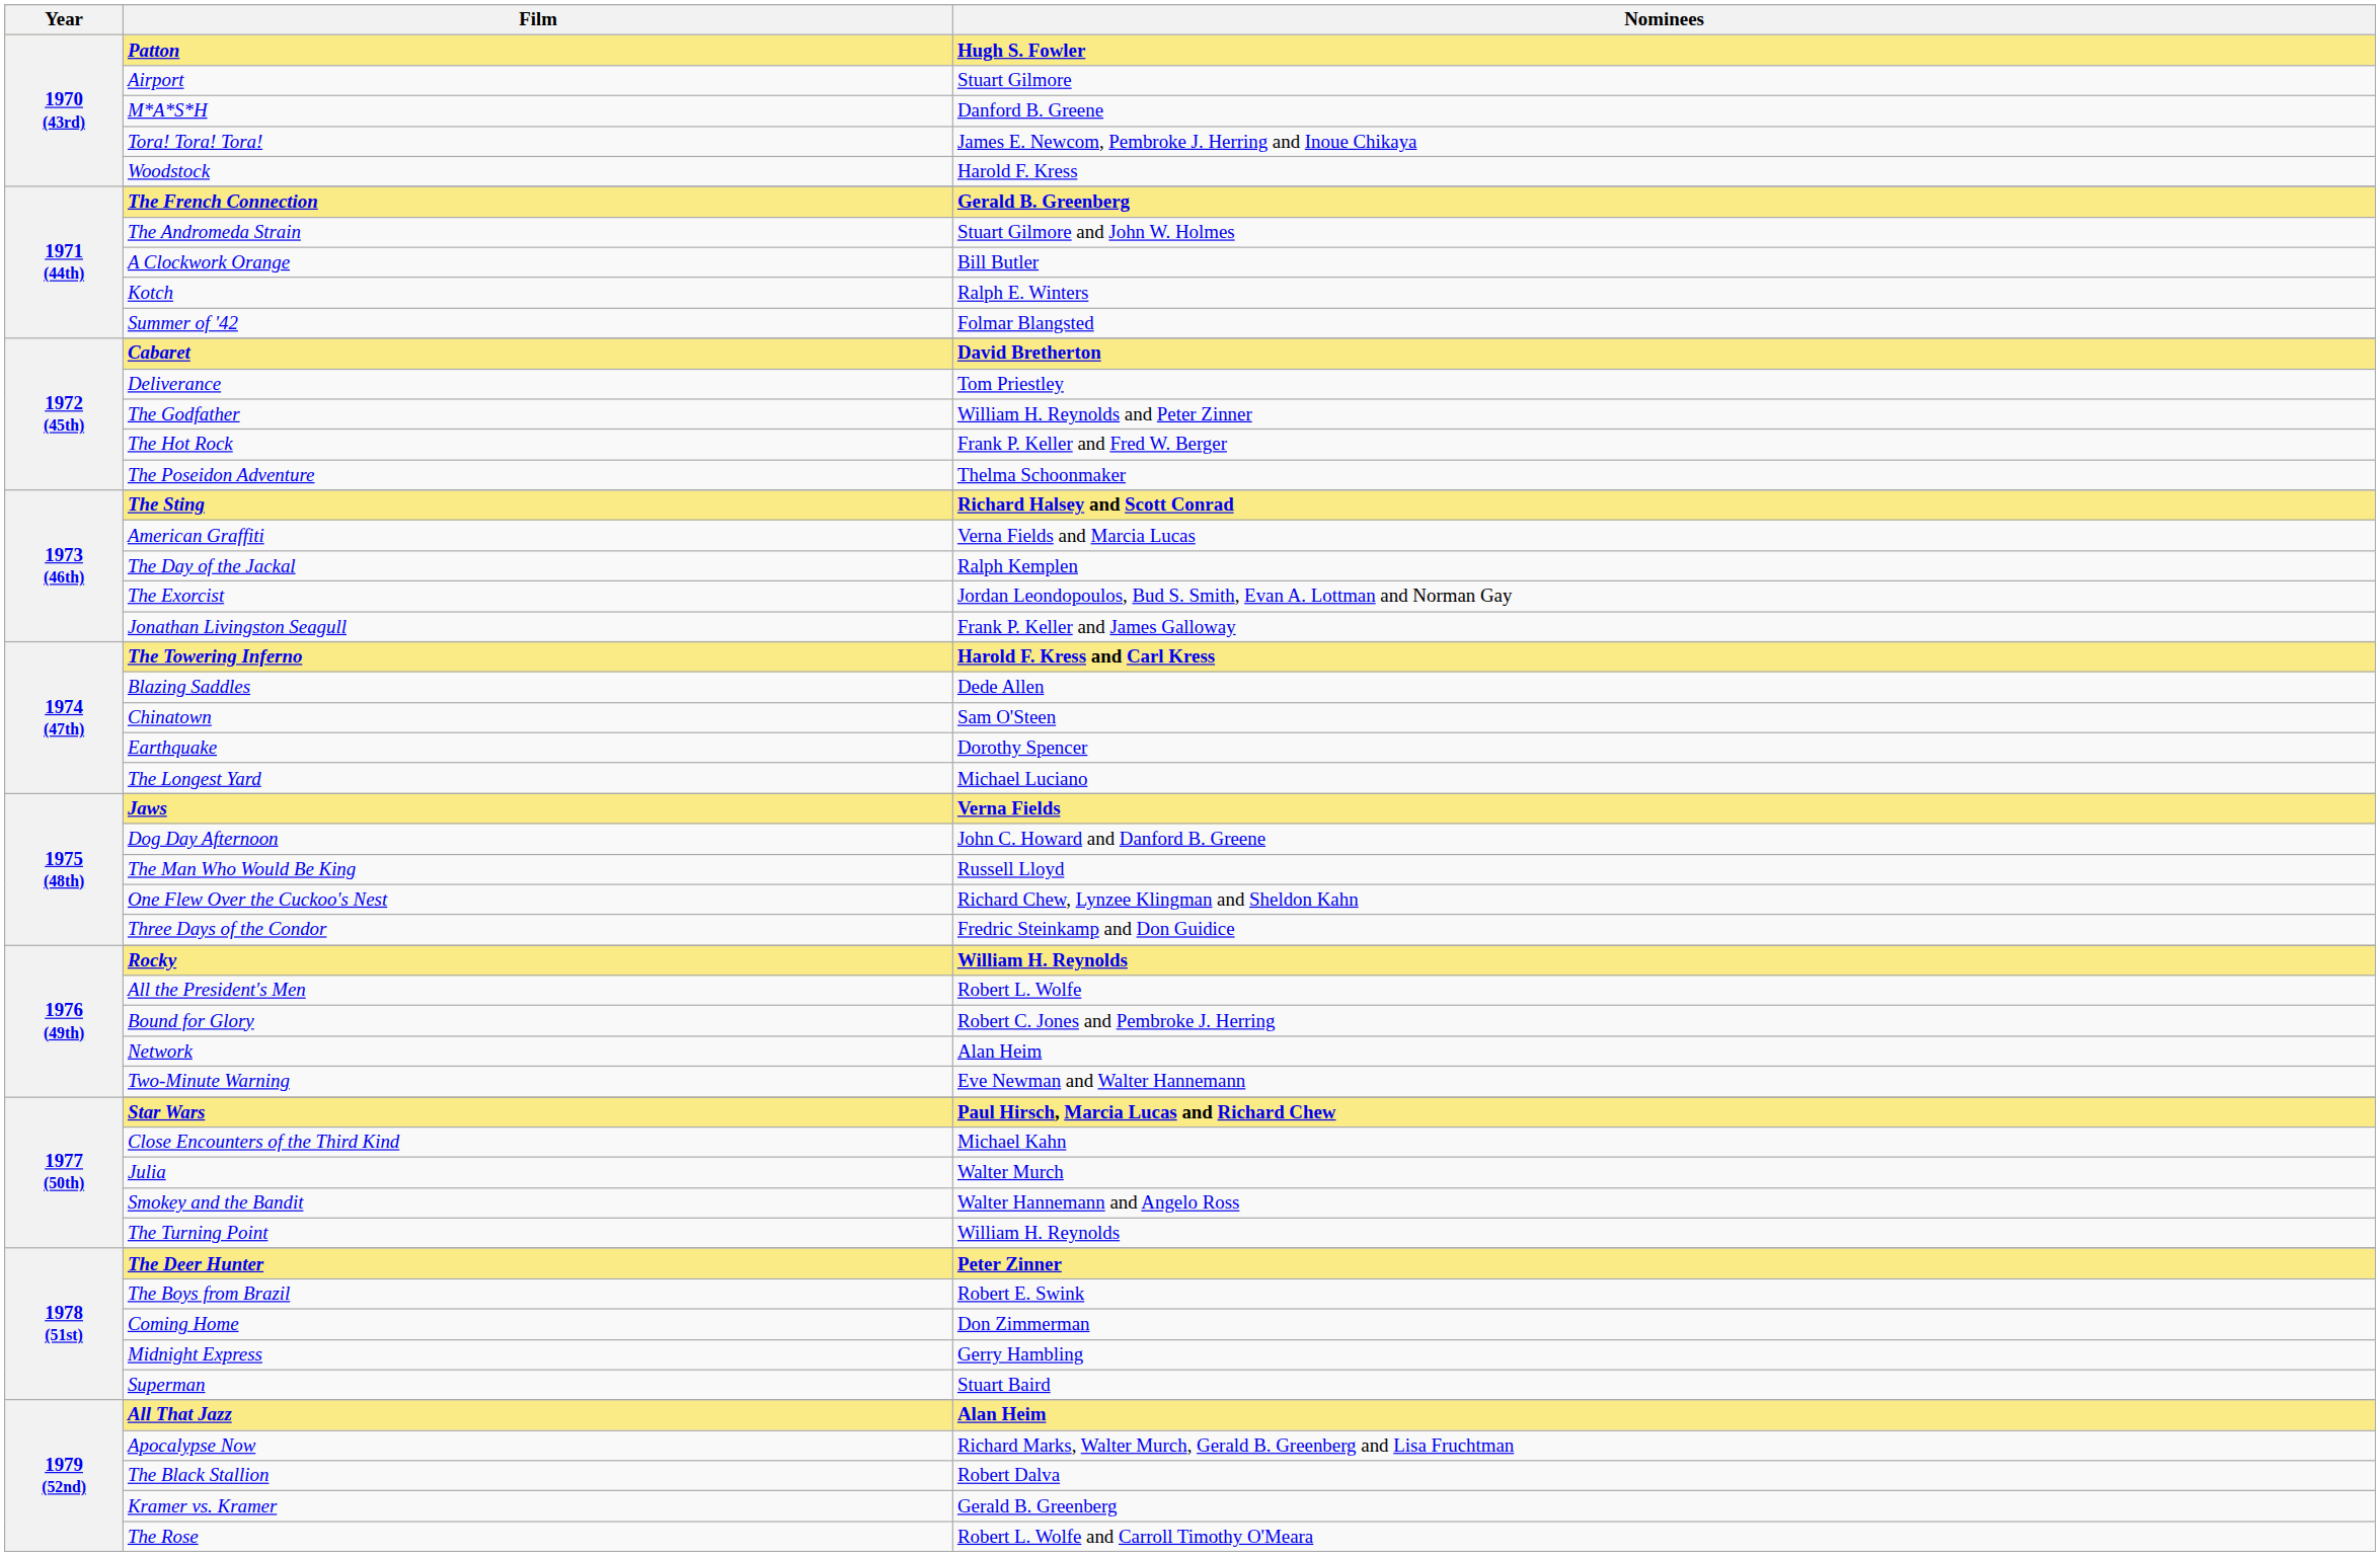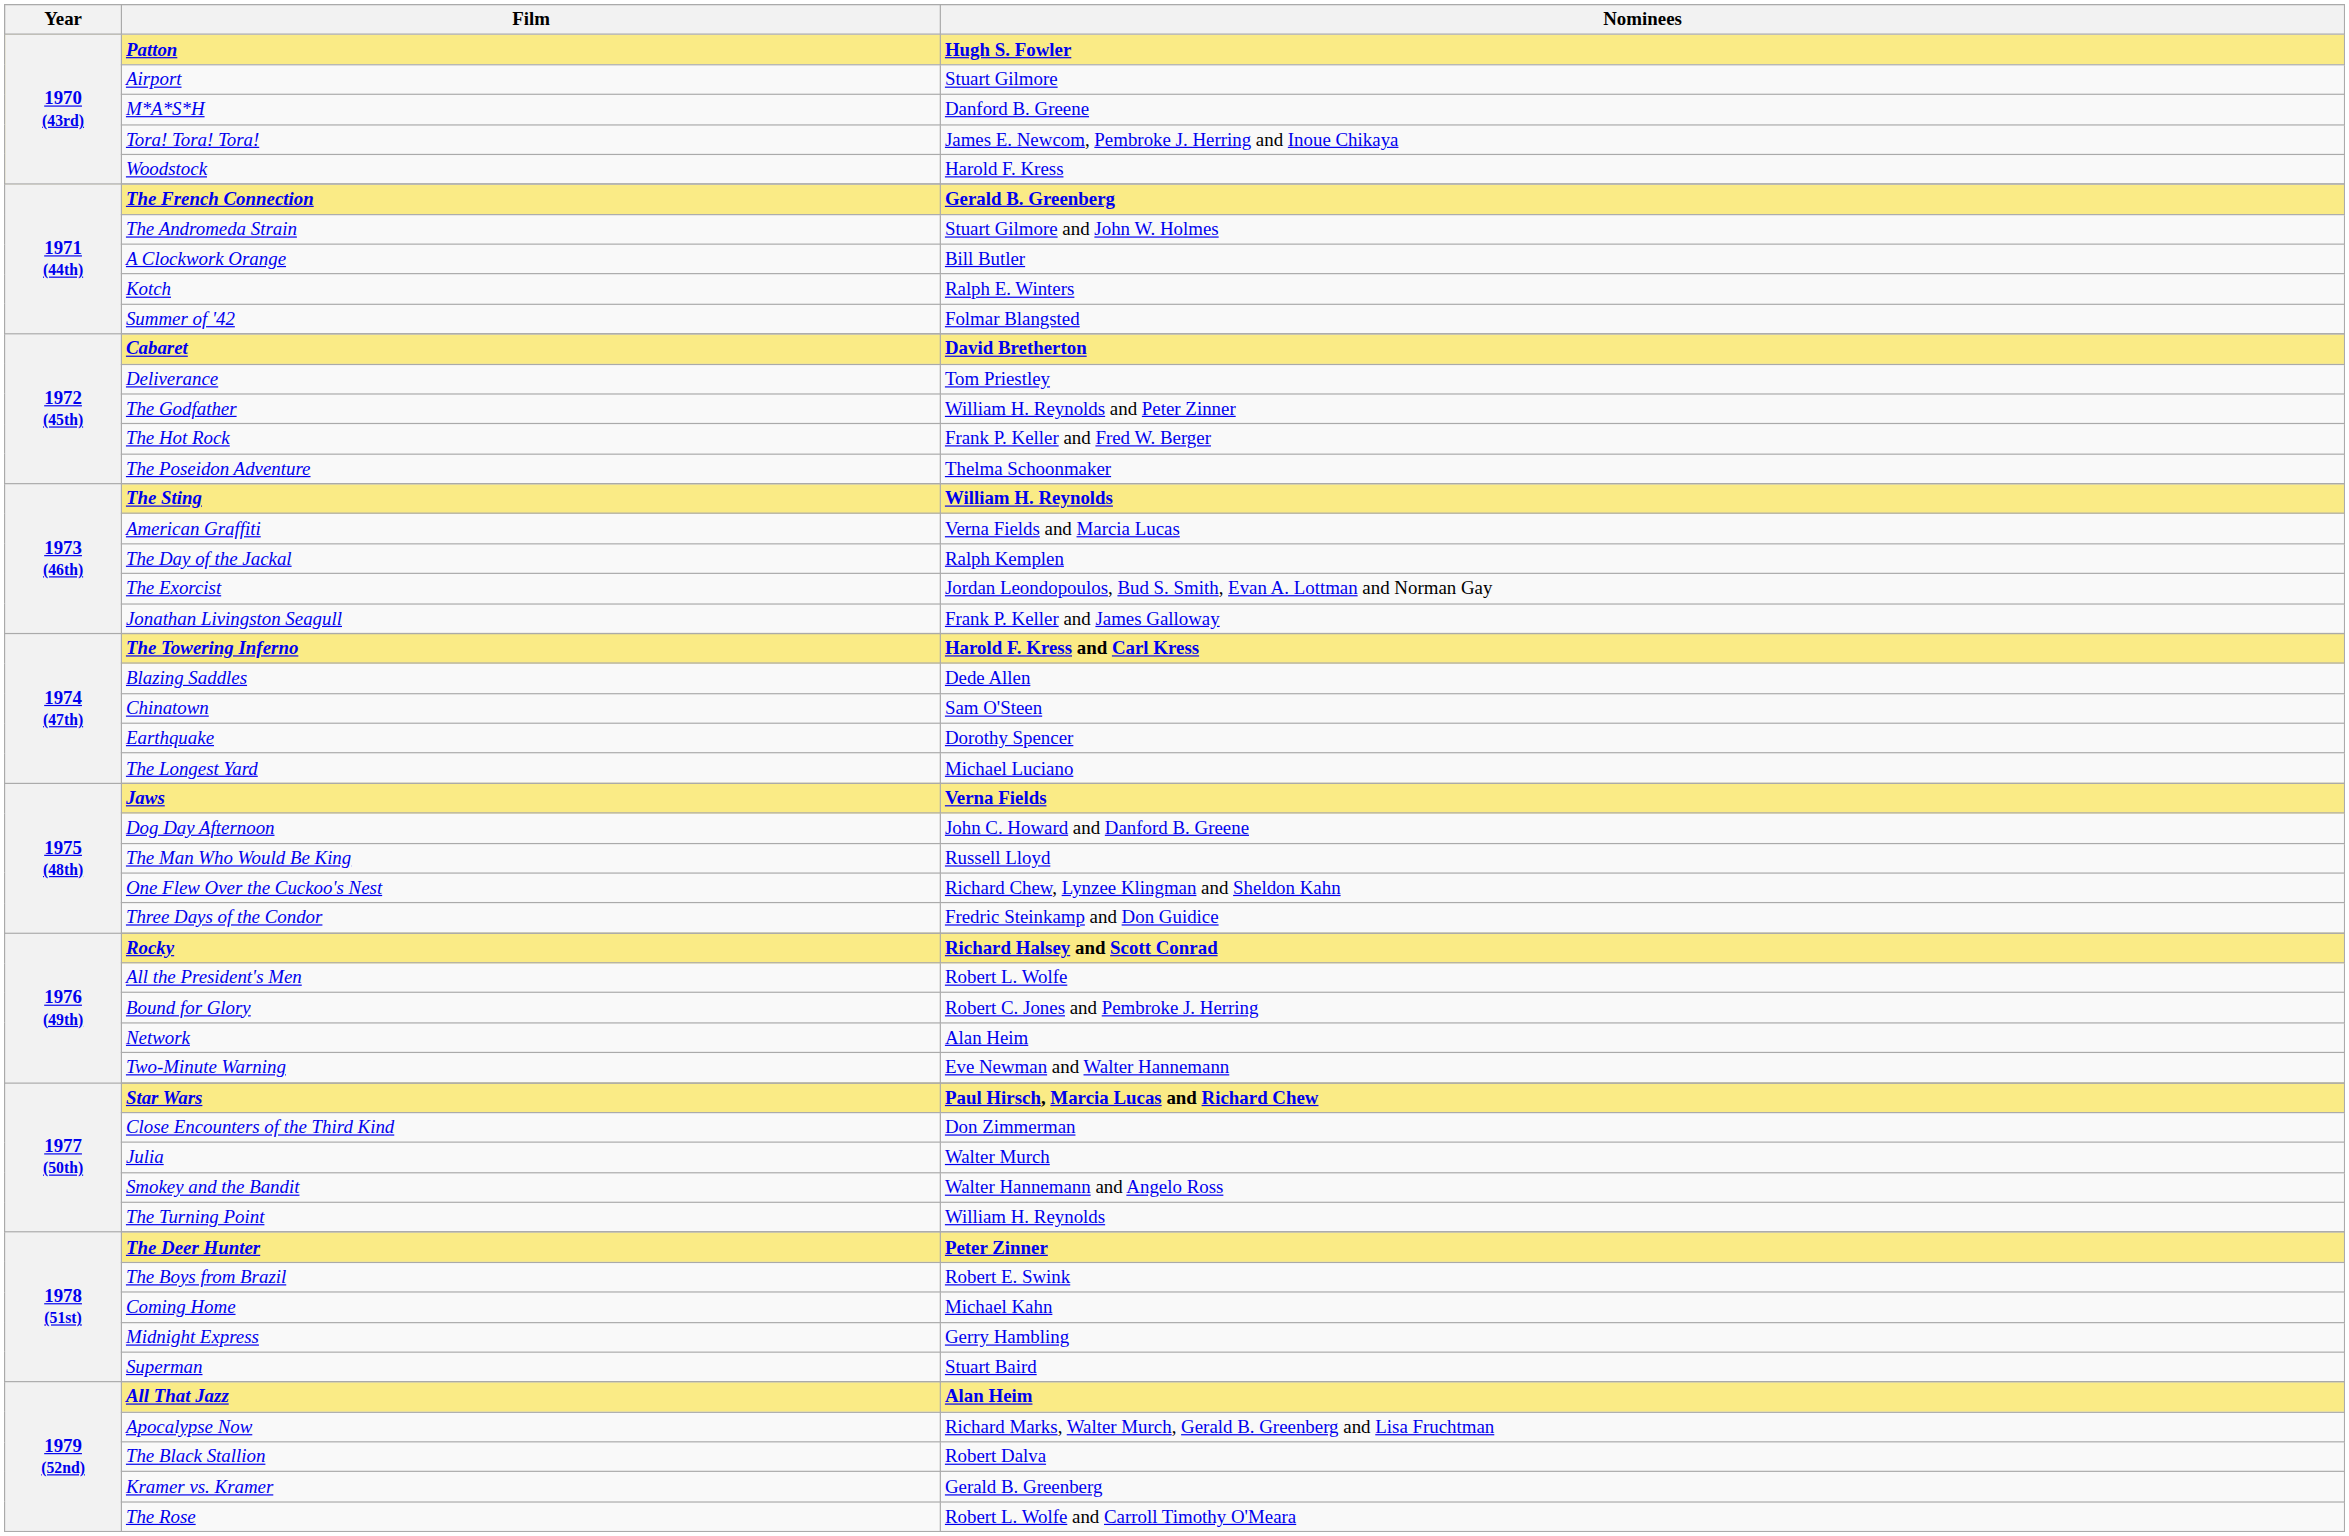The Sting | Nominees: Richard Halsey and Scott Conrad -> William H. Reynolds
Rocky | Nominees: William H. Reynolds -> Richard Halsey and Scott Conrad
Close Encounters of the Third Kind | Nominees: Michael Kahn -> Don Zimmerman
Coming Home | Nominees: Don Zimmerman -> Michael Kahn
